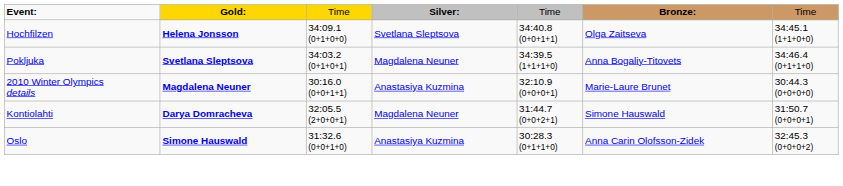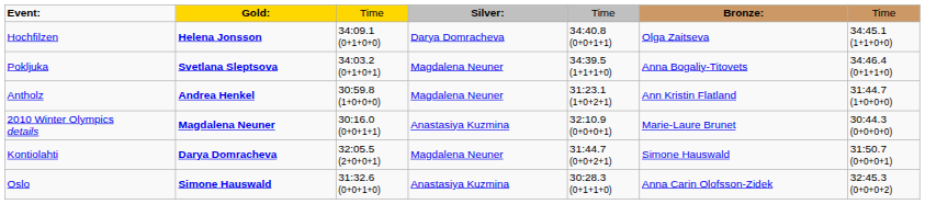Hochfilzen | column 4: Svetlana Sleptsova -> Darya Domracheva
+ row: Antholz | Andrea Henkel | 30:59.8 (1+0+0+0) | Magdalena Neuner | 31:23.1 (1+0+2+1) | Ann Kristin Flatland | 31:44.7 (1+0+0+0)
